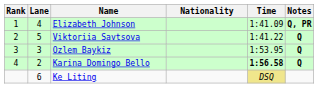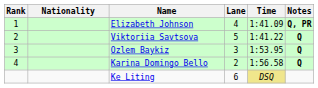columns swapped: Lane <-> Nationality
Karina Domingo Bello | Time: bold -> normal
